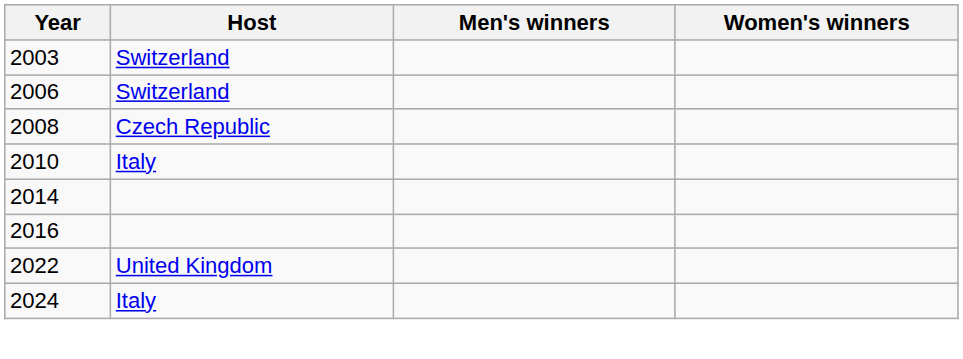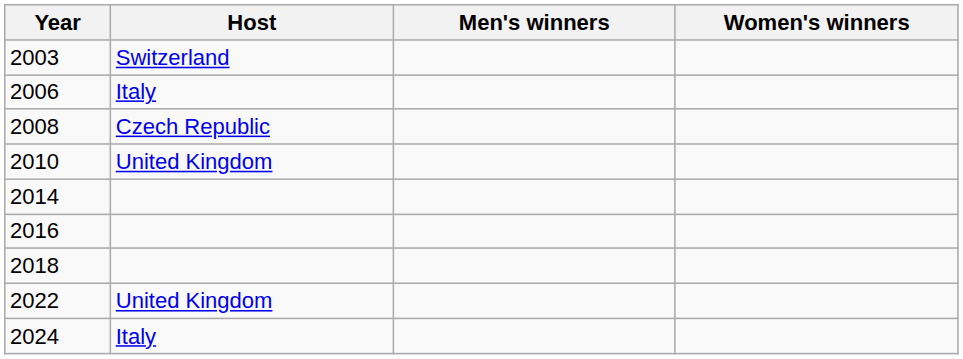2006 | Host: Switzerland -> Italy
2010 | Host: Italy -> United Kingdom
+ row: 2018
